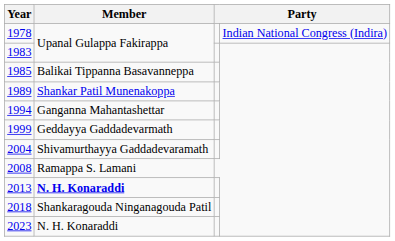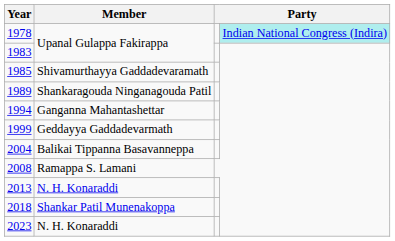1978 | column 4: no background -> paleturquoise background
1985 | Member: Balikai Tippanna Basavanneppa -> Shivamurthayya Gaddadevaramath
1989 | Member: Shankar Patil Munenakoppa -> Shankaragouda Ninganagouda Patil
2004 | Member: Shivamurthayya Gaddadevaramath -> Balikai Tippanna Basavanneppa
2013 | Member: bold -> normal
2018 | Member: Shankaragouda Ninganagouda Patil -> Shankar Patil Munenakoppa
